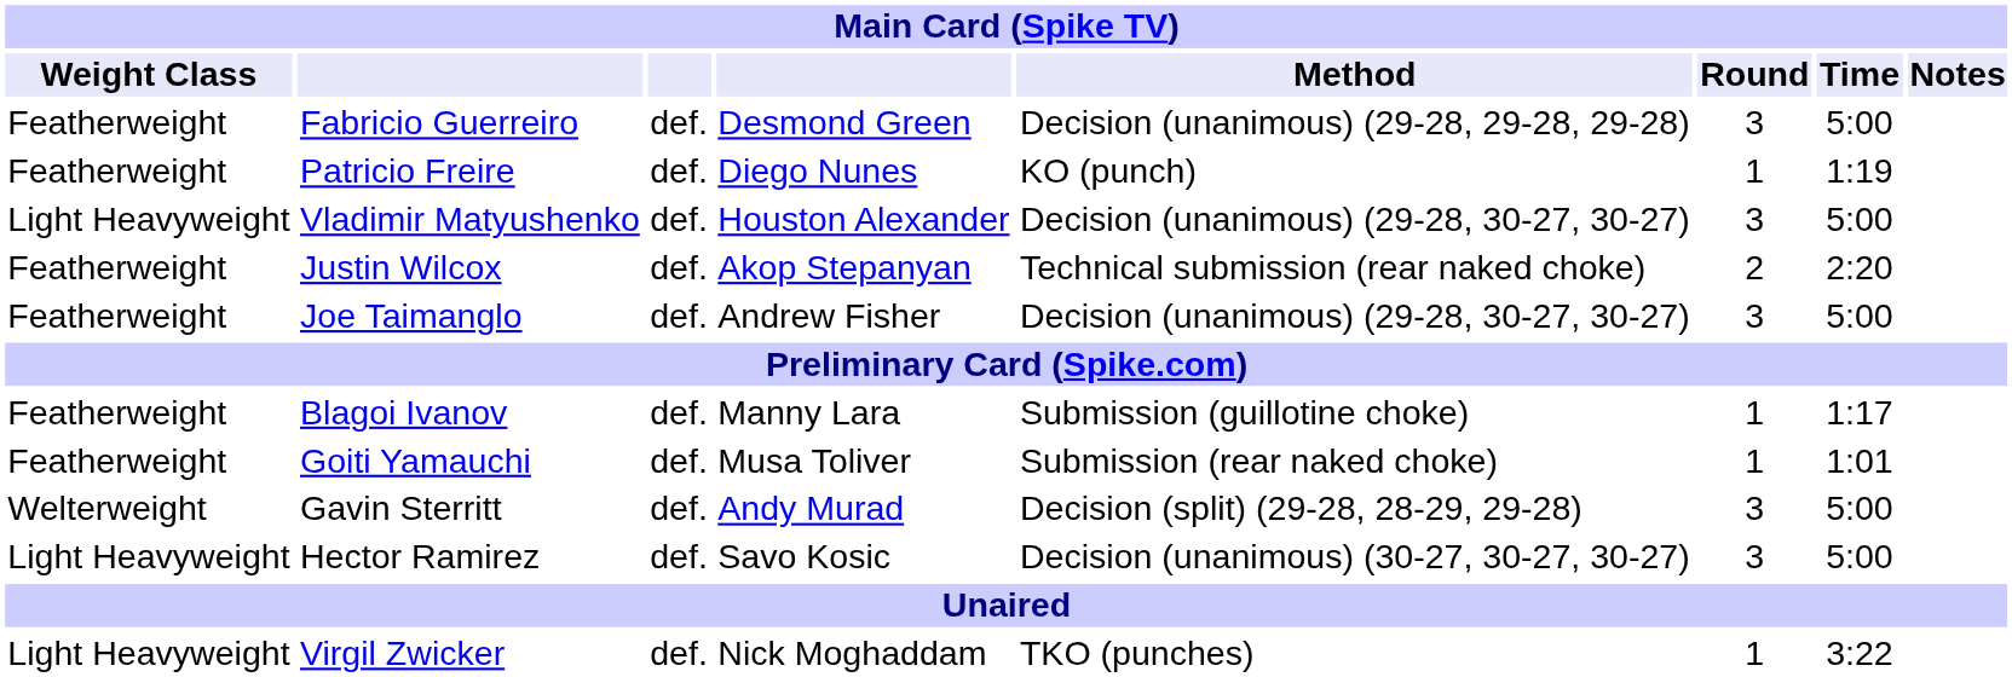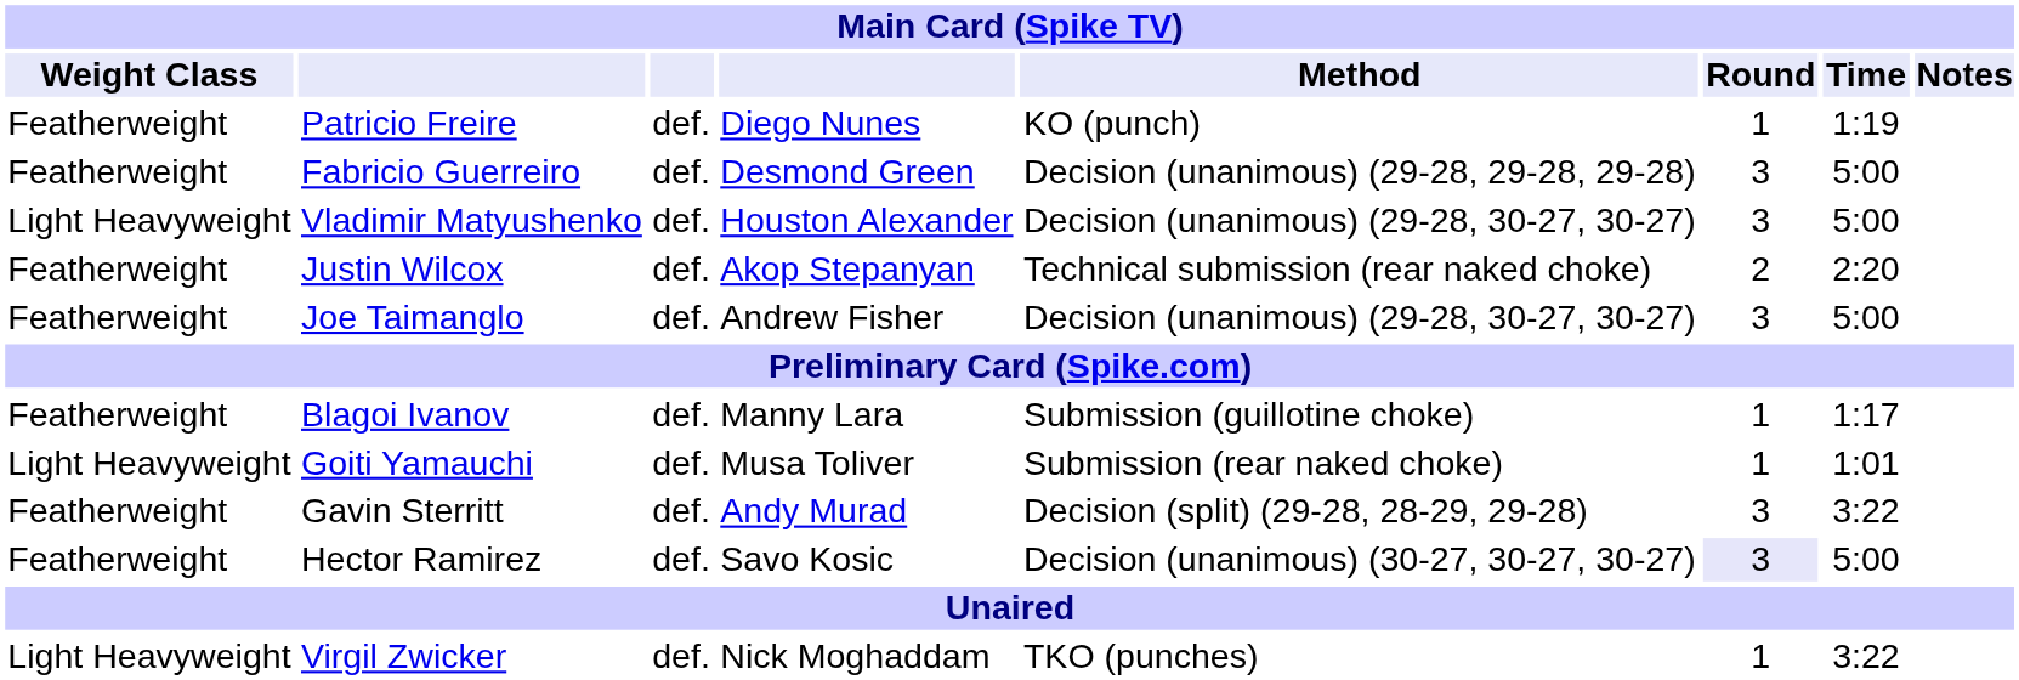rows swapped: Patricio Freire <-> Fabricio Guerreiro
Goiti Yamauchi | Weight Class: Featherweight -> Light Heavyweight
Gavin Sterritt | Weight Class: Welterweight -> Featherweight
Gavin Sterritt | Time: 5:00 -> 3:22
Hector Ramirez | Weight Class: Light Heavyweight -> Featherweight
Hector Ramirez | Round: no background -> lavender background
